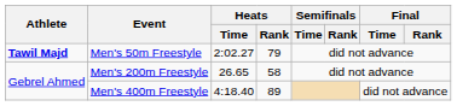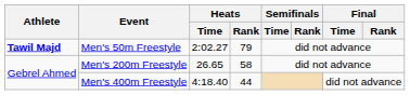Men's 400m Freestyle | Heats / Rank: 89 -> 44
